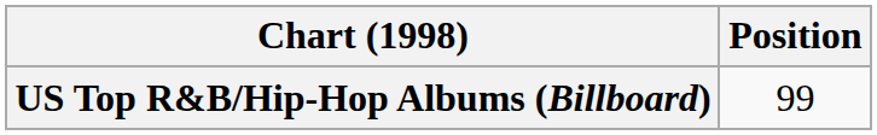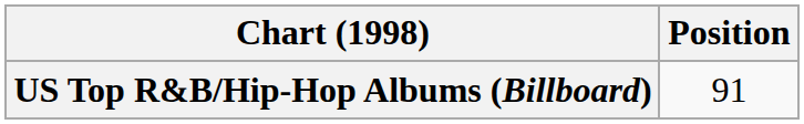US Top R&B/Hip-Hop Albums (Billboard) | Position: 99 -> 91
